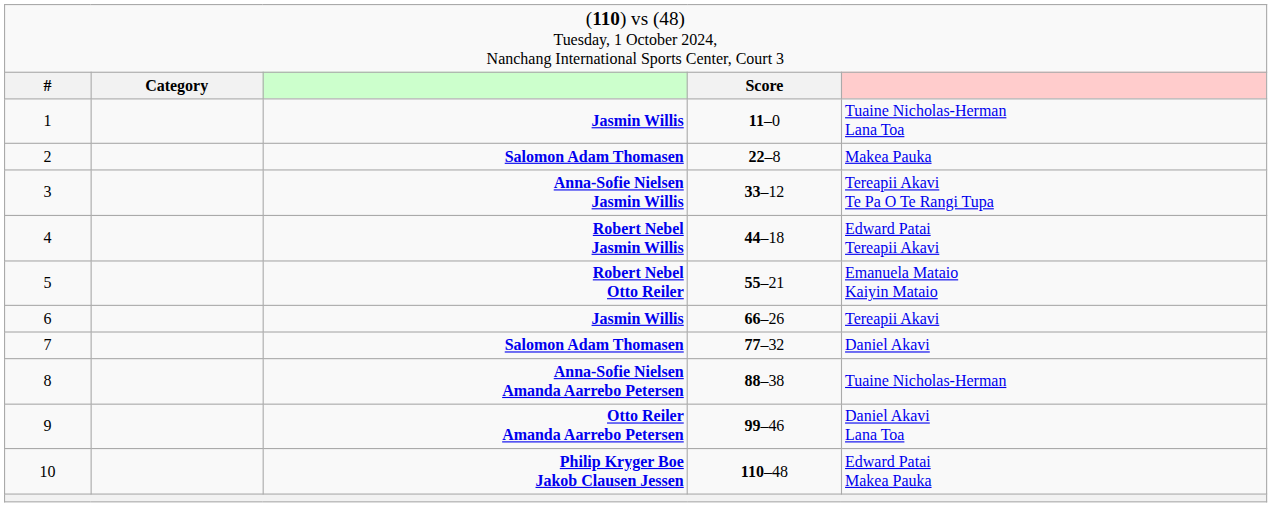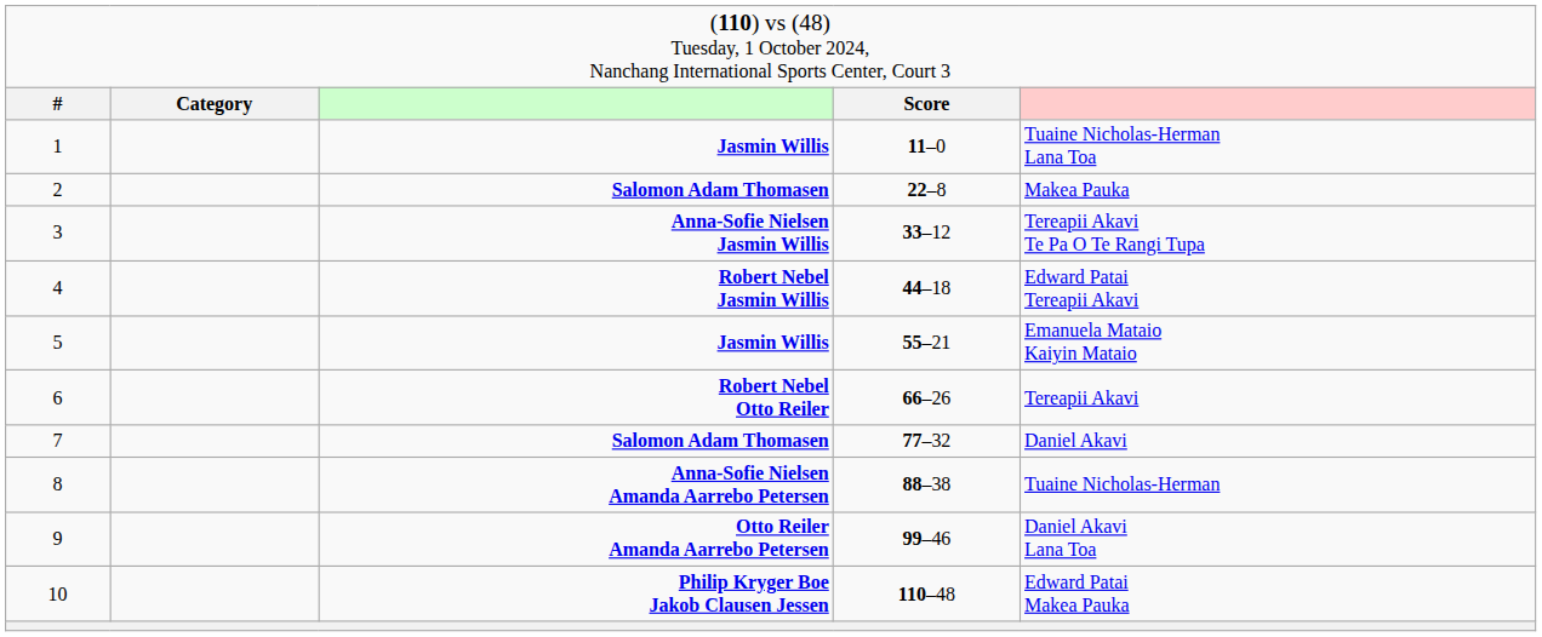5 | column 3: Robert Nebel Otto Reiler -> Jasmin Willis
6 | column 3: Jasmin Willis -> Robert Nebel Otto Reiler
